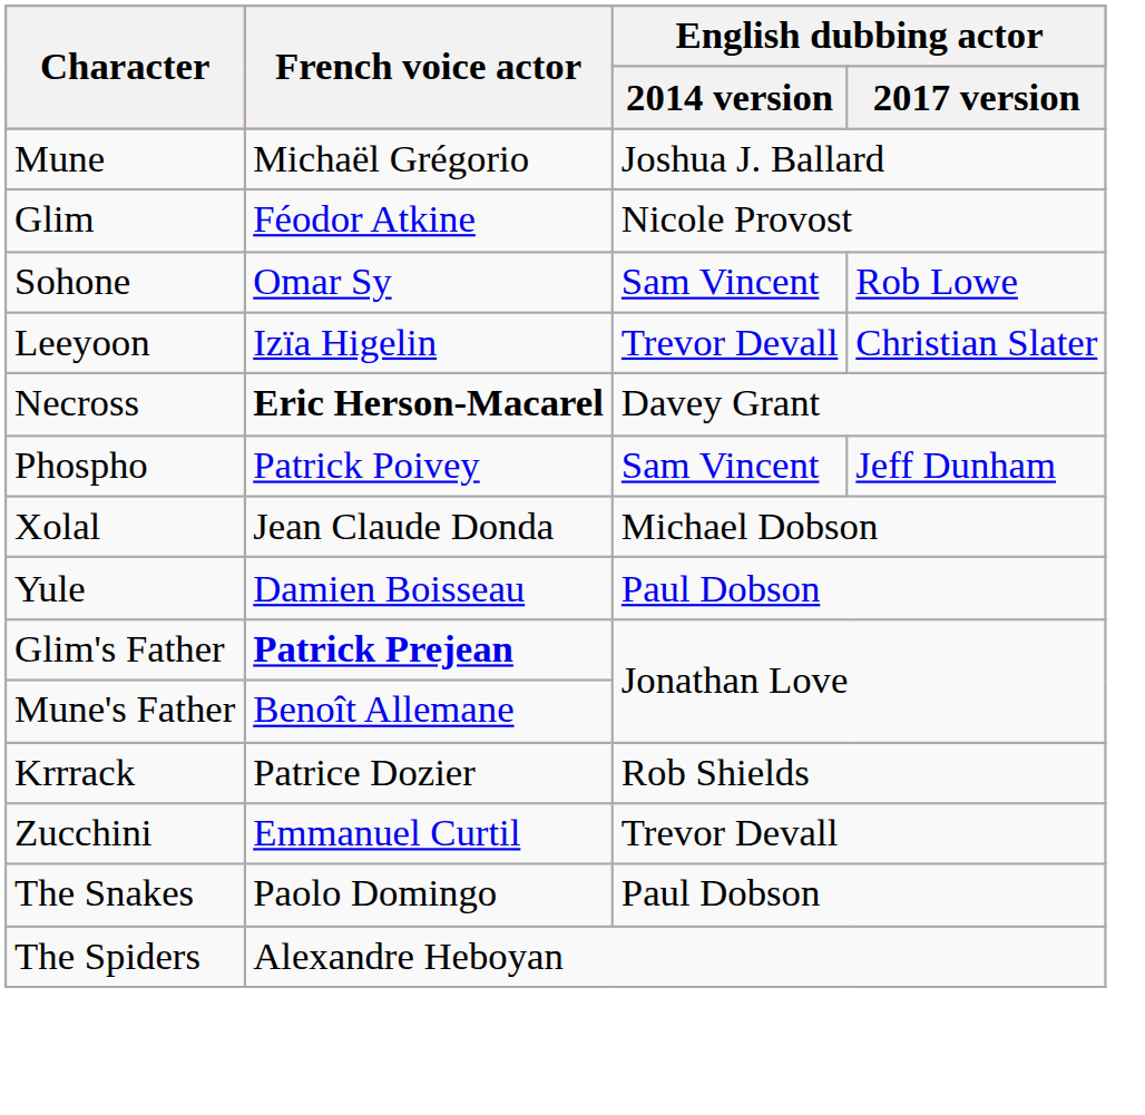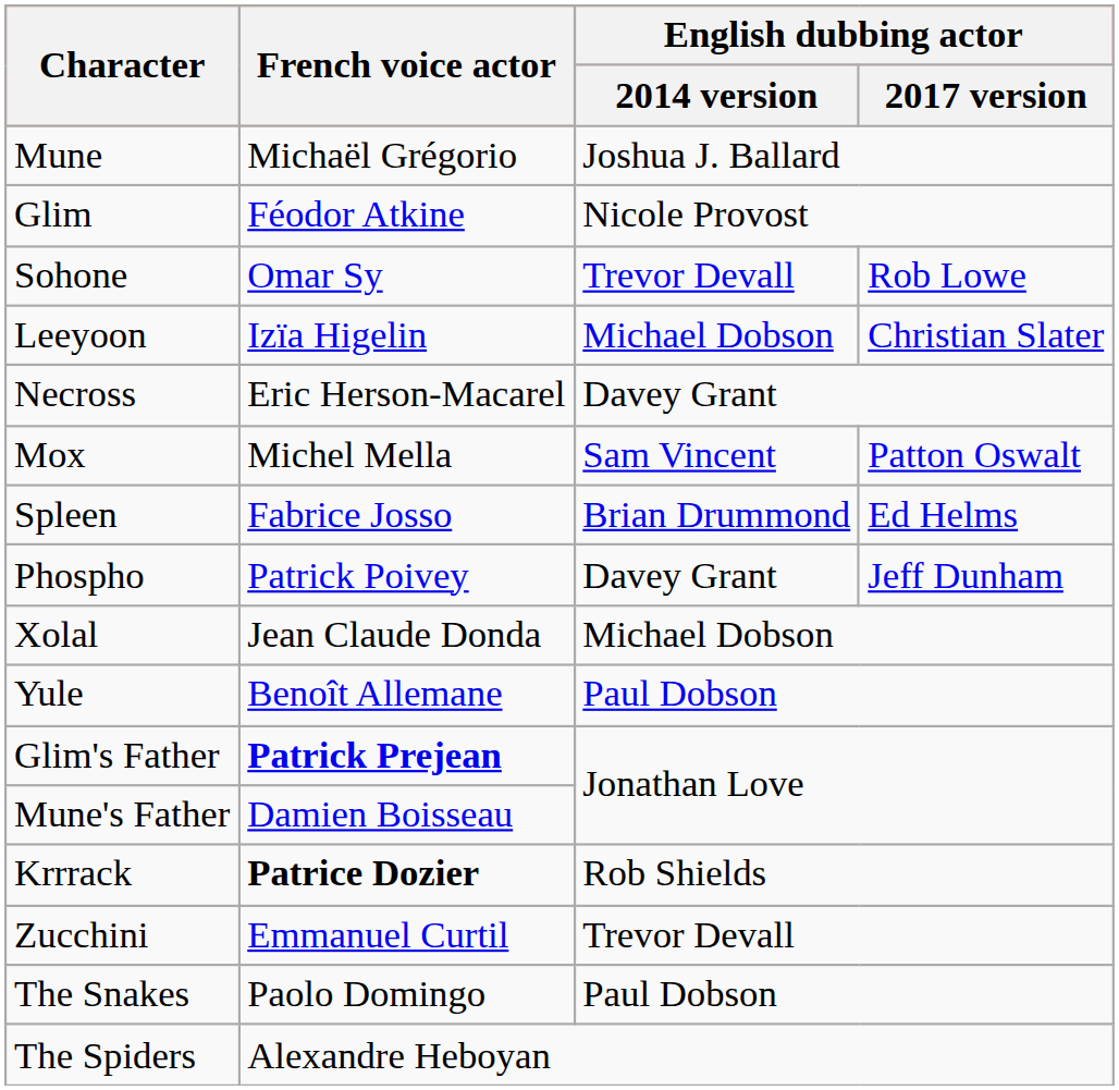Sohone | English dubbing actor / 2014 version: Sam Vincent -> Trevor Devall
Leeyoon | English dubbing actor / 2014 version: Trevor Devall -> Michael Dobson
Necross | French voice actor: bold -> normal
+ row: Mox | Michel Mella | Sam Vincent | Patton Oswalt
+ row: Spleen | Fabrice Josso | Brian Drummond | Ed Helms
Phospho | English dubbing actor / 2014 version: Sam Vincent -> Davey Grant
Yule | French voice actor: Damien Boisseau -> Benoît Allemane
Mune's Father | French voice actor: Benoît Allemane -> Damien Boisseau
Krrrack | French voice actor: normal -> bold
